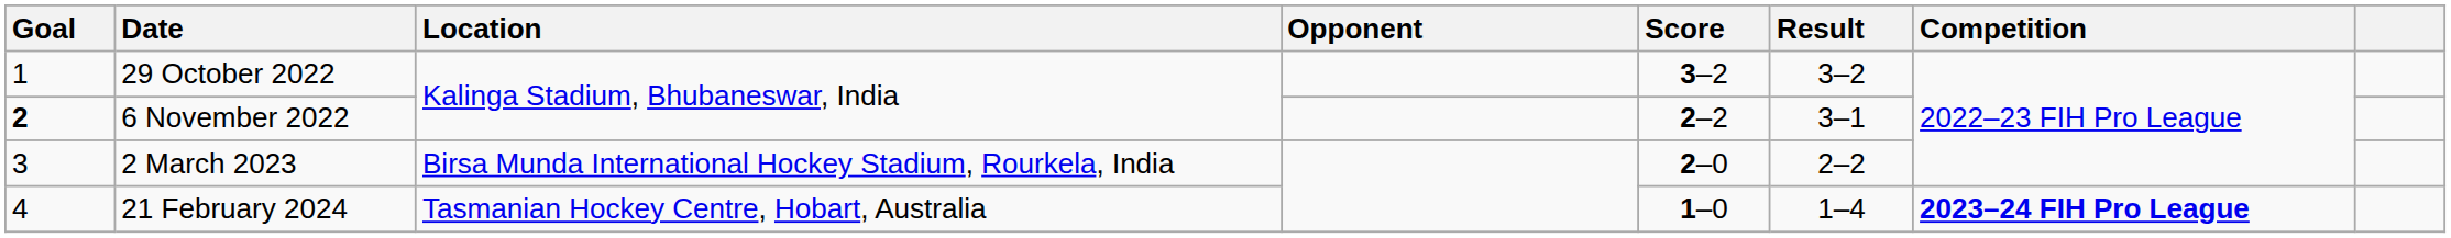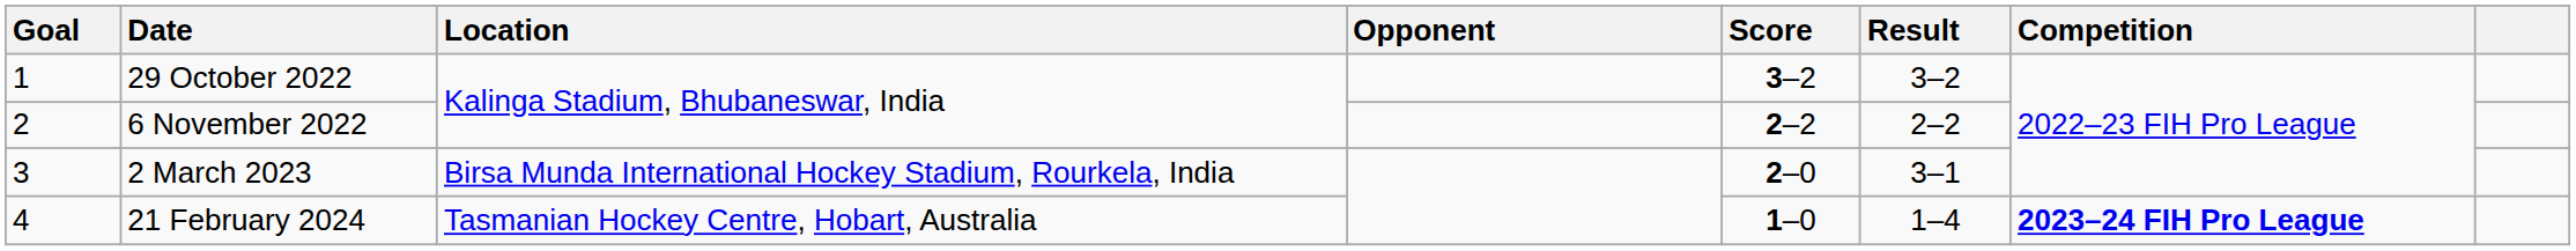6 November 2022 | Goal: bold -> normal
6 November 2022 | Result: 3–1 -> 2–2
2 March 2023 | Result: 2–2 -> 3–1
